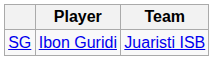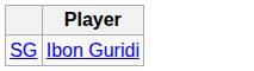- column: Team | Juaristi ISB
